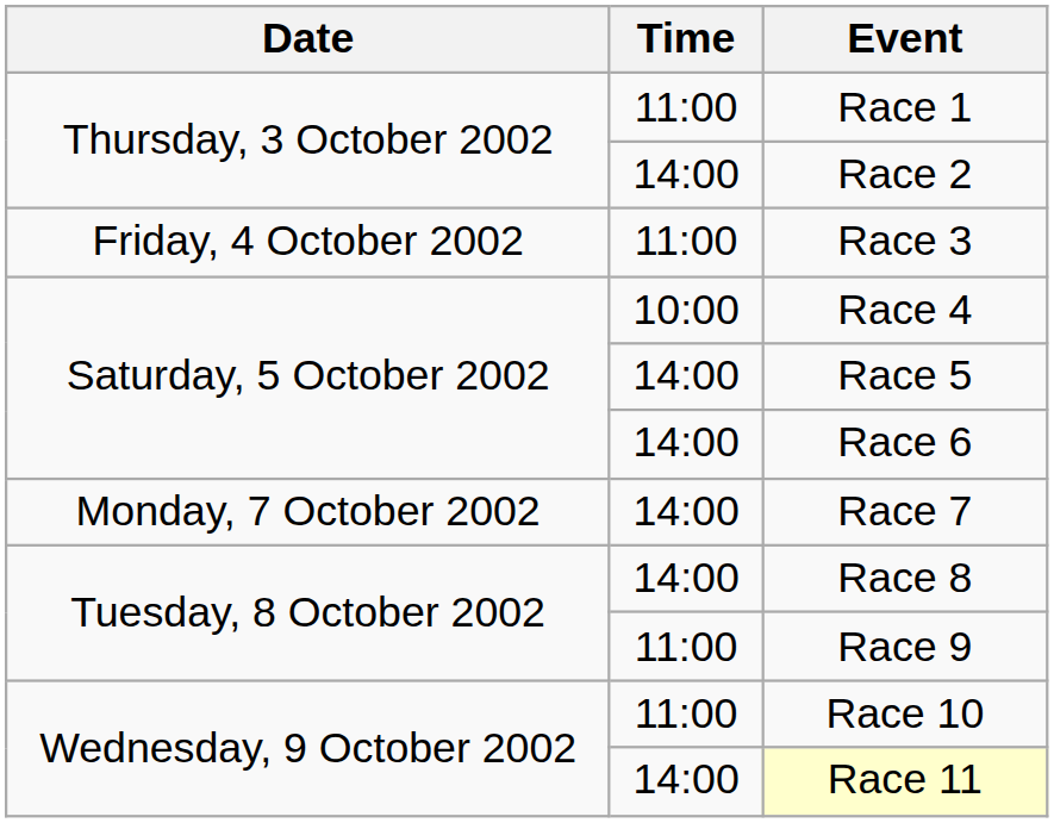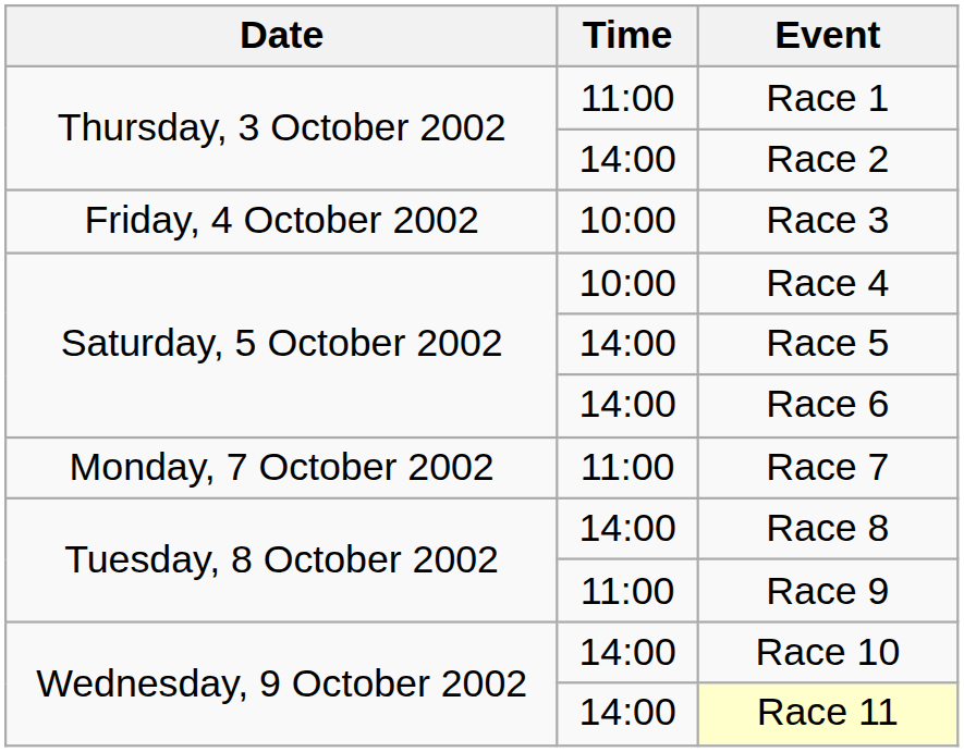Race 3 | Time: 11:00 -> 10:00
Race 7 | Time: 14:00 -> 11:00
Race 10 | Time: 11:00 -> 14:00
